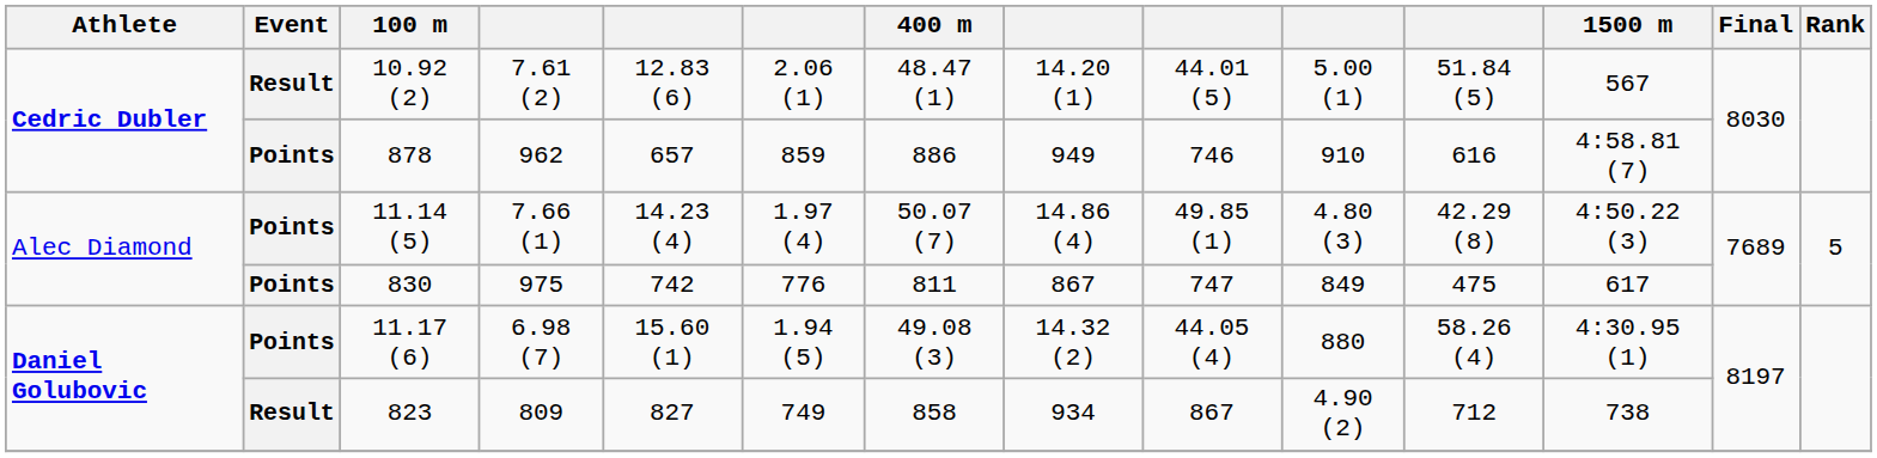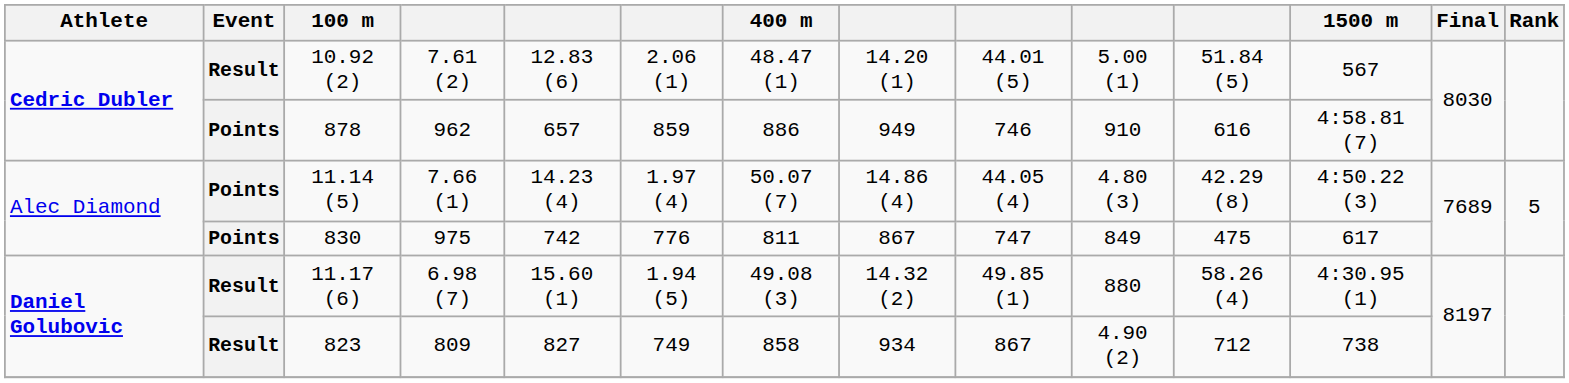11.14 (5) | column 9: 49.85 (1) -> 44.05 (4)
11.17 (6) | Event: Points -> Result
11.17 (6) | column 9: 44.05 (4) -> 49.85 (1)
